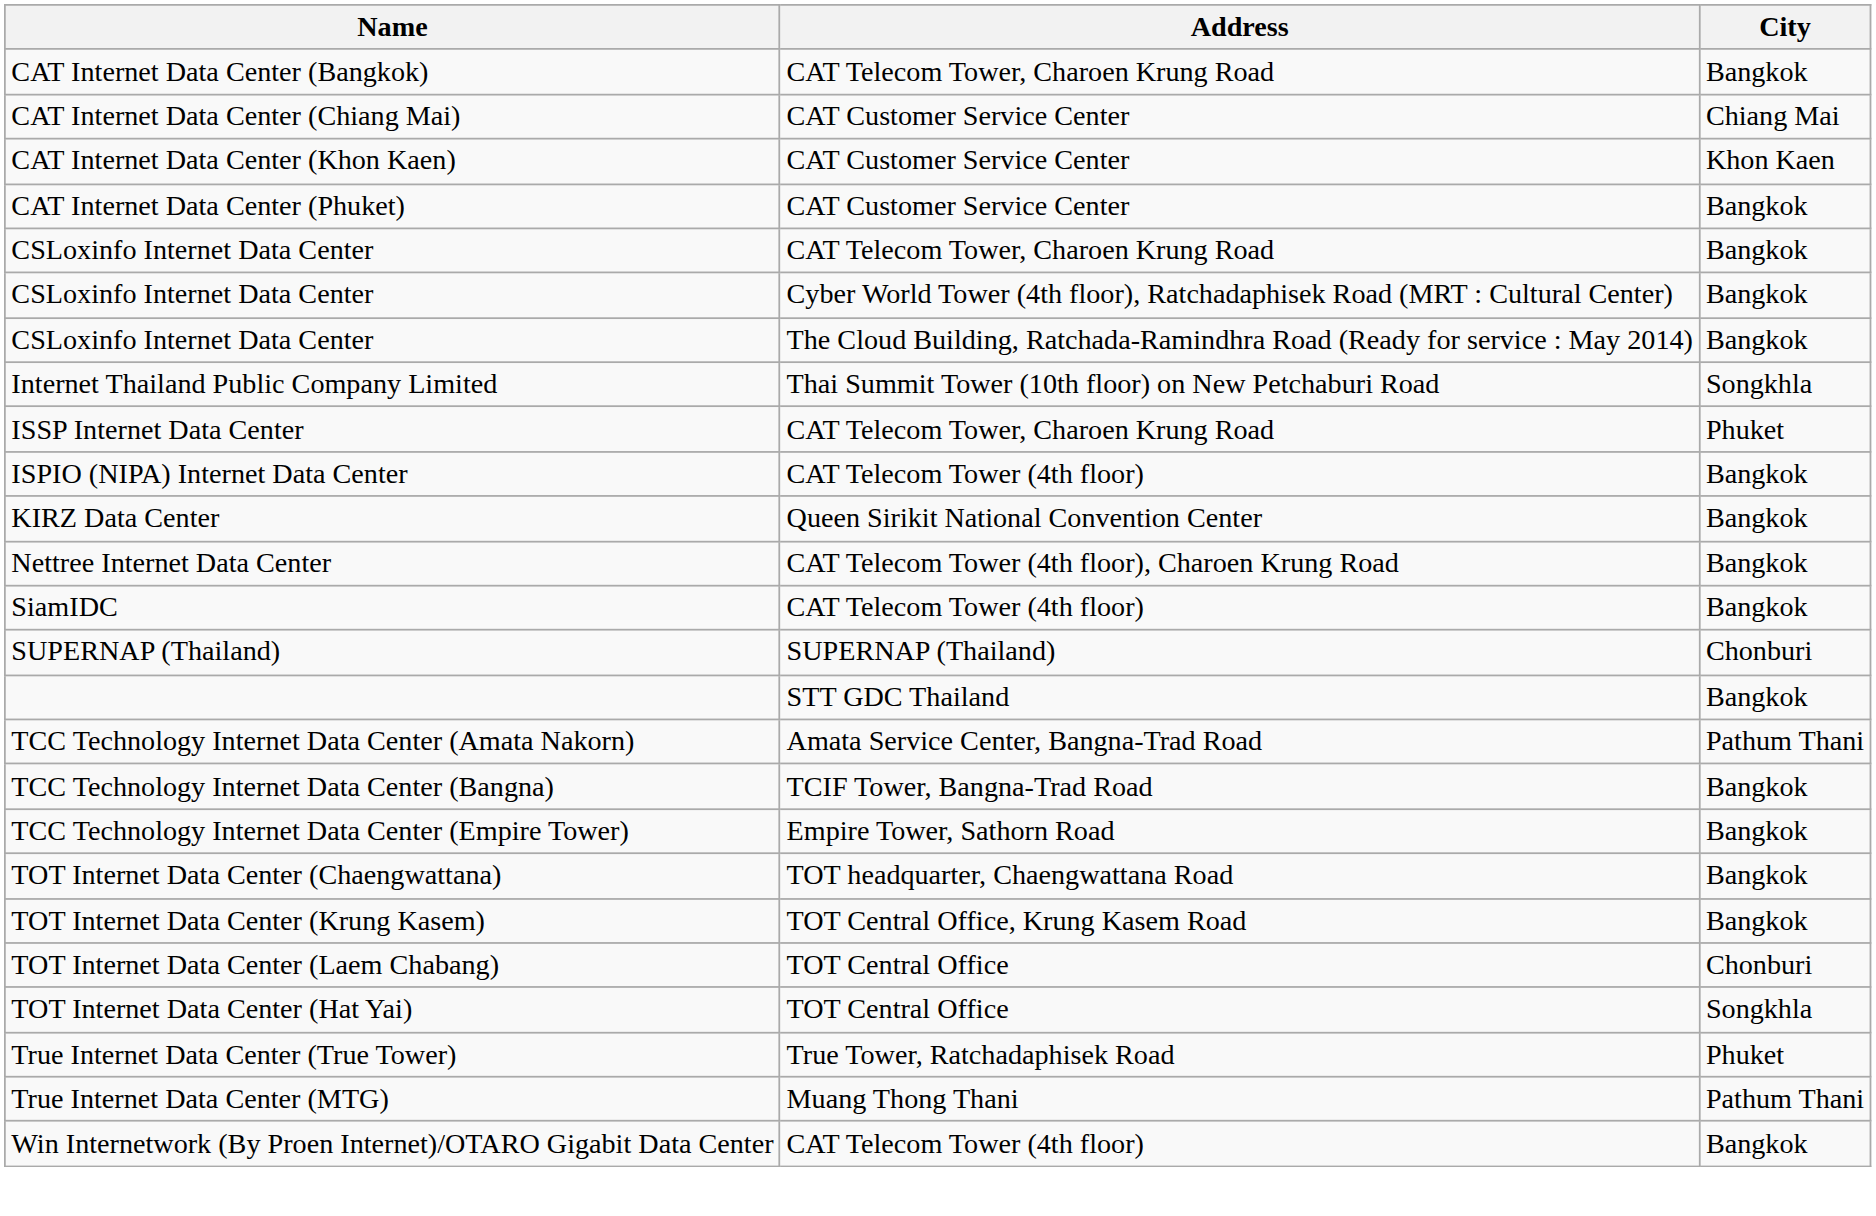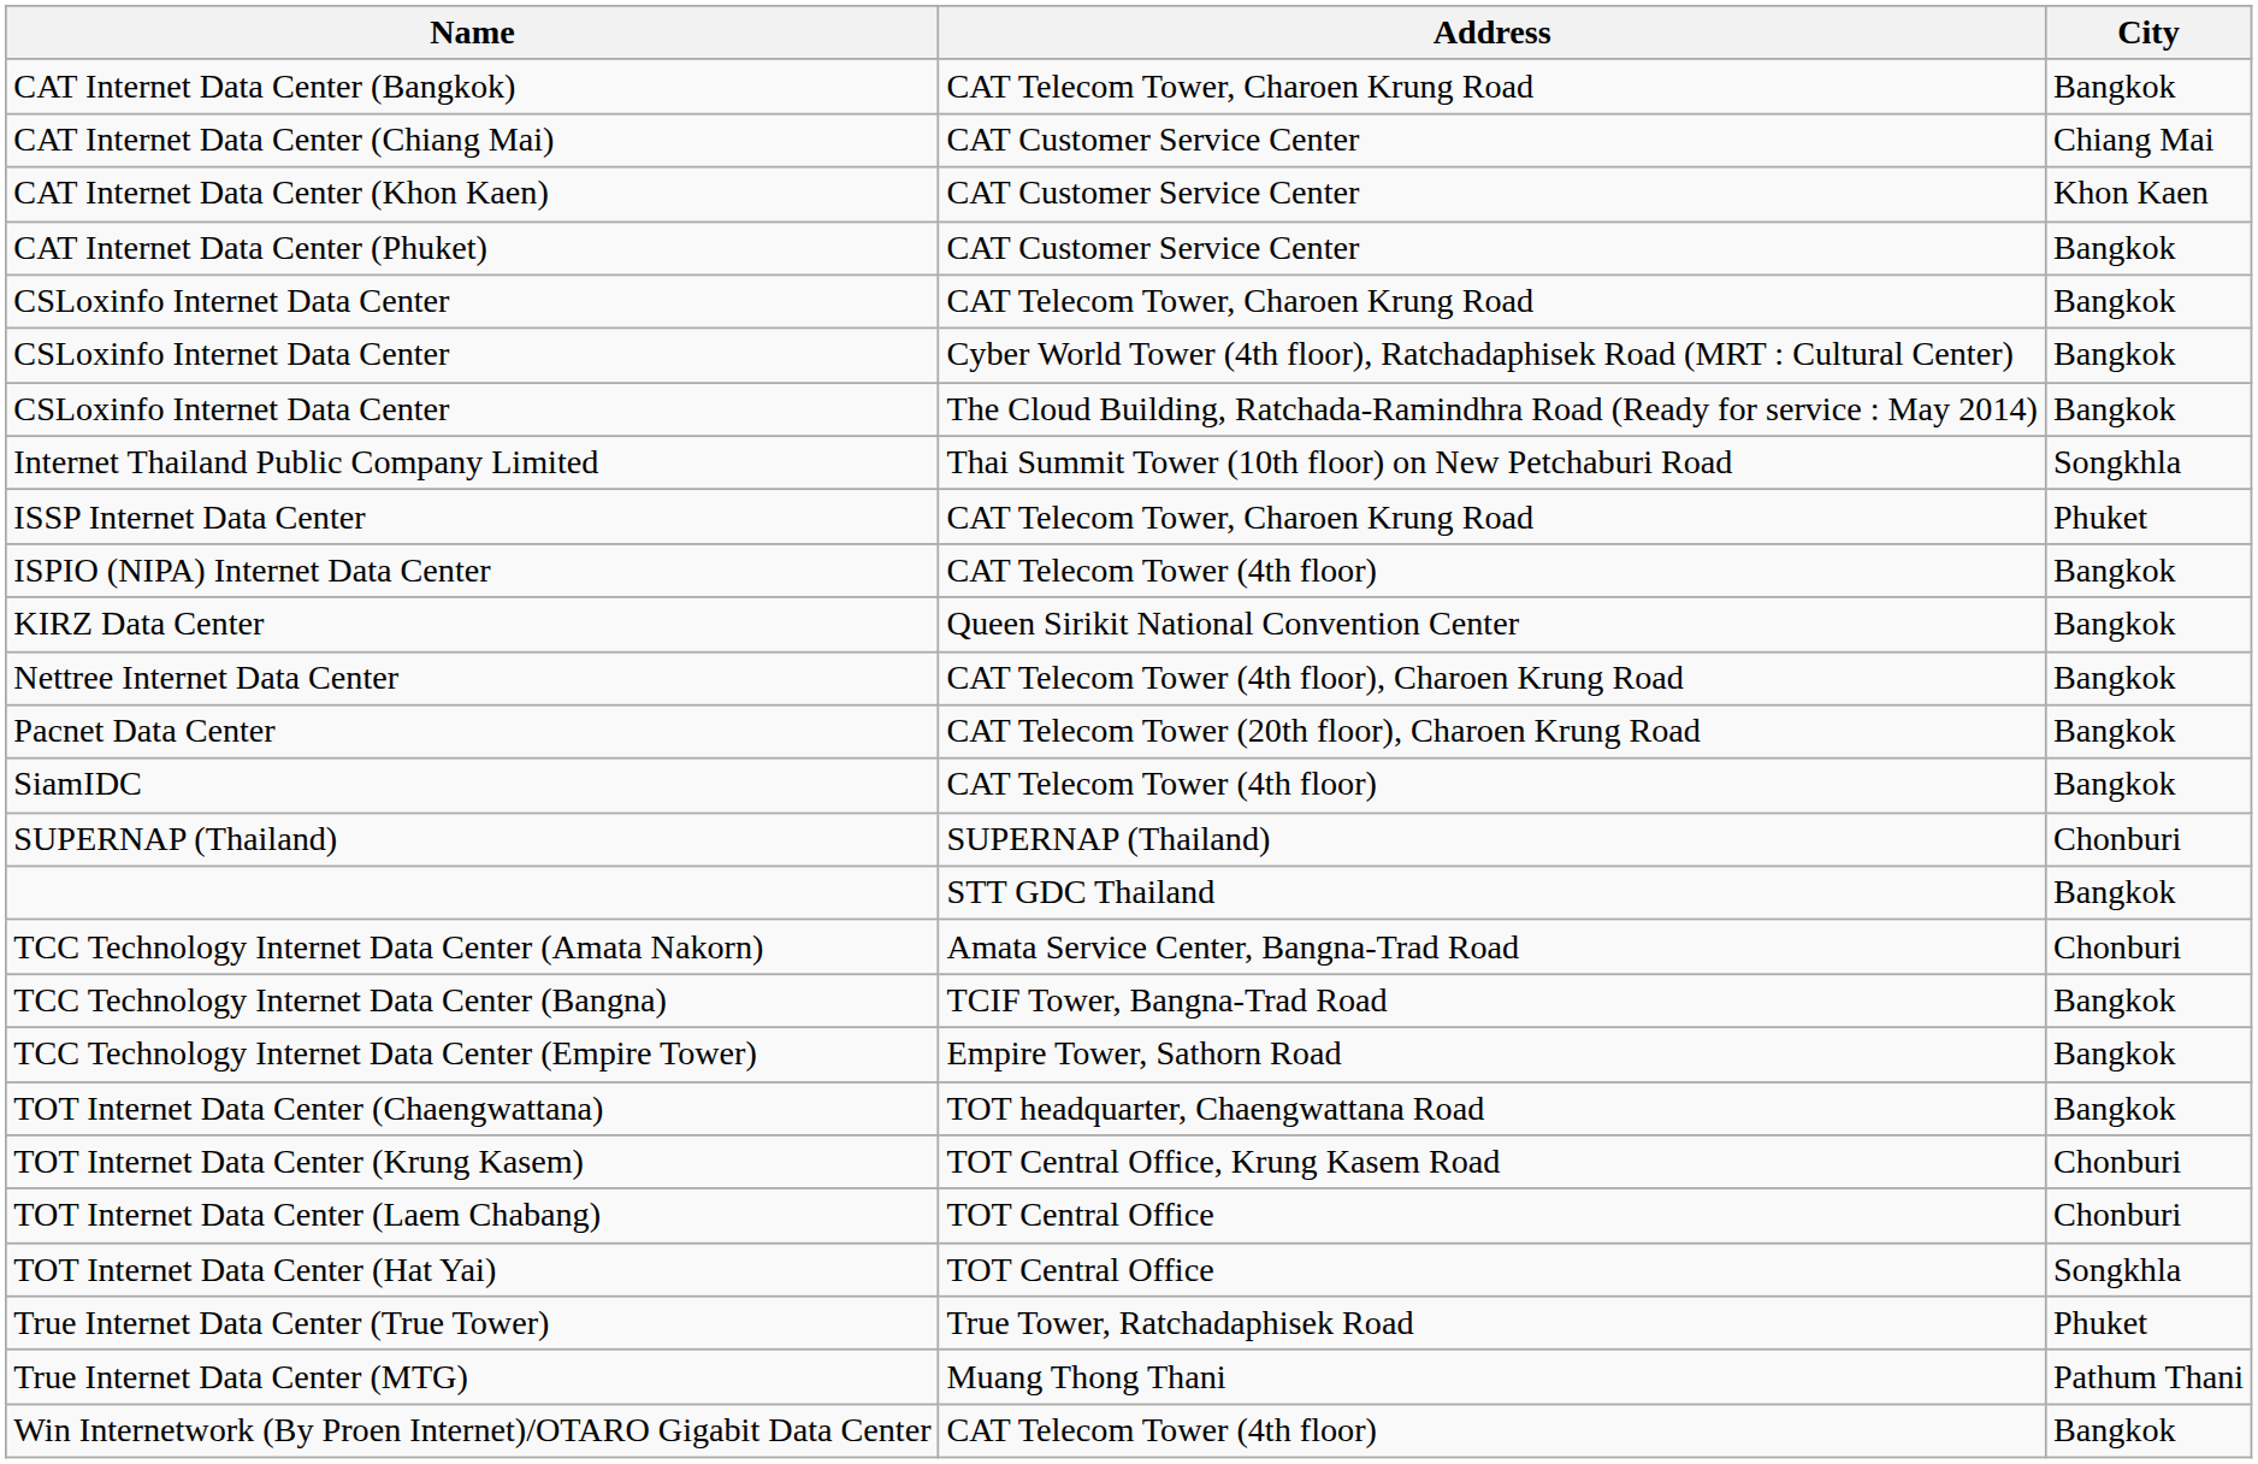+ row: Pacnet Data Center | CAT Telecom Tower (20th floor), Charoen Krung Road | Bangkok
TCC Technology Internet Data Center (Amata Nakorn) | City: Pathum Thani -> Chonburi
TOT Internet Data Center (Krung Kasem) | City: Bangkok -> Chonburi
